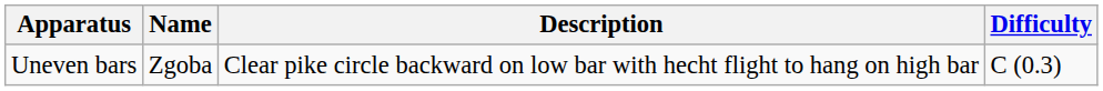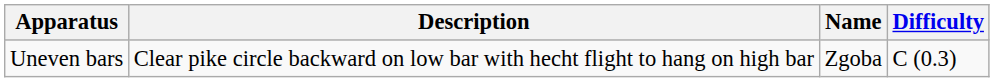columns swapped: Name <-> Description
